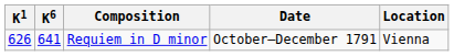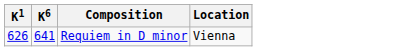- column: Date | October–December 1791
